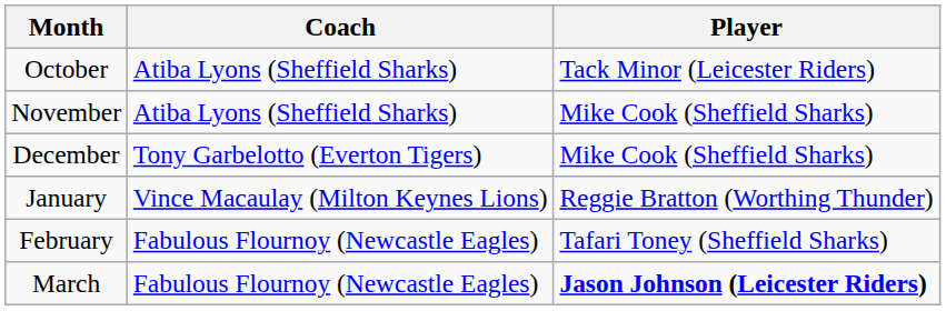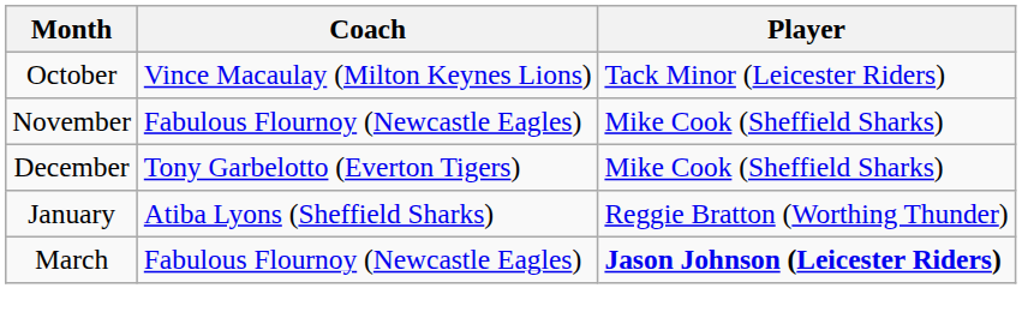October | Coach: Atiba Lyons (Sheffield Sharks) -> Vince Macaulay (Milton Keynes Lions)
November | Coach: Atiba Lyons (Sheffield Sharks) -> Fabulous Flournoy (Newcastle Eagles)
January | Coach: Vince Macaulay (Milton Keynes Lions) -> Atiba Lyons (Sheffield Sharks)
- row: February | Fabulous Flournoy (Newcastle Eagles) | Tafari Toney (Sheffield Sharks)
